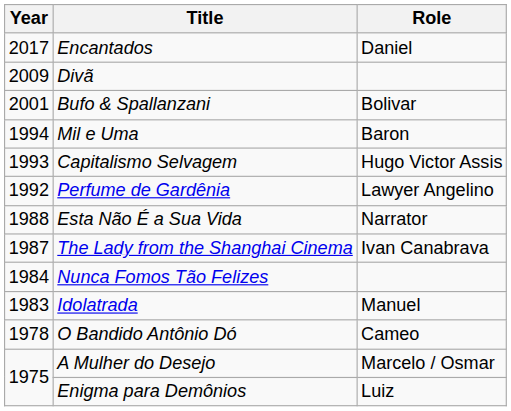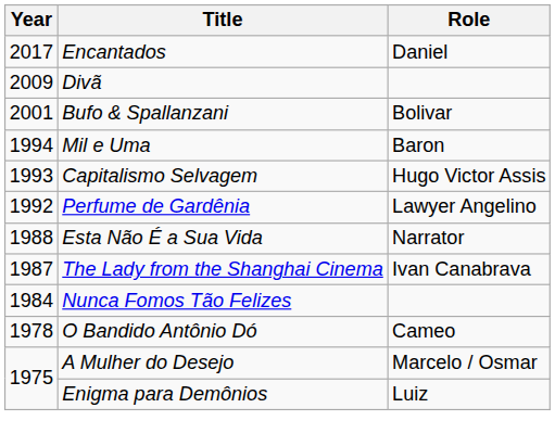- row: 1983 | Idolatrada | Manuel
